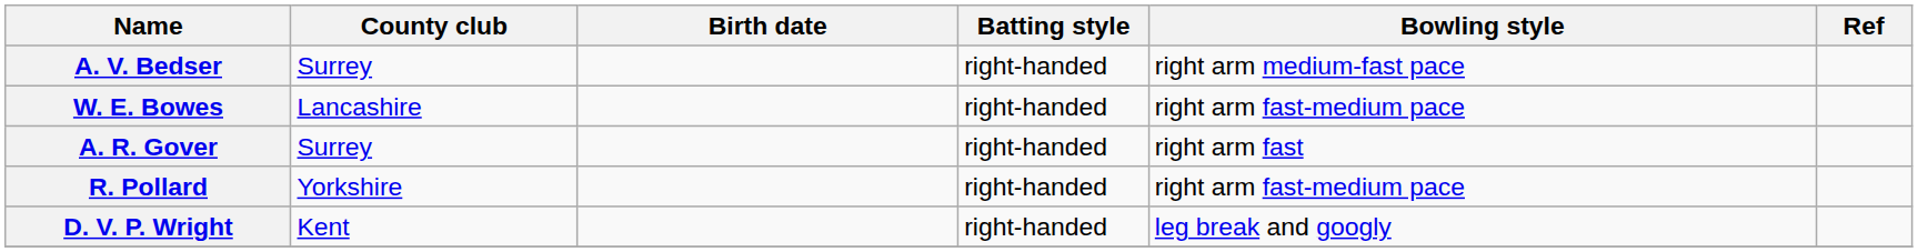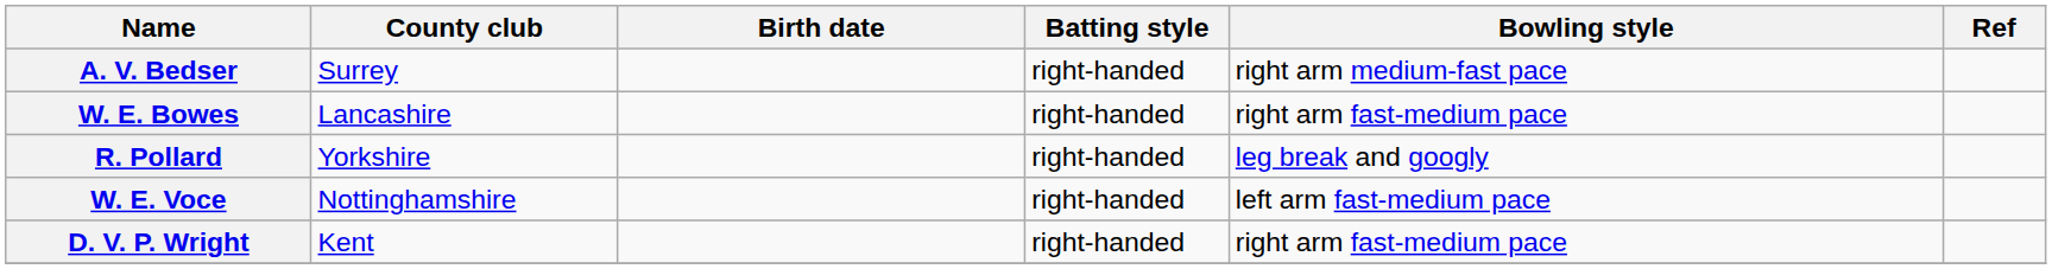- row: A. R. Gover | Surrey | right-handed | right arm fast
R. Pollard | Bowling style: right arm fast-medium pace -> leg break and googly
+ row: W. E. Voce | Nottinghamshire | right-handed | left arm fast-medium pace
D. V. P. Wright | Bowling style: leg break and googly -> right arm fast-medium pace
